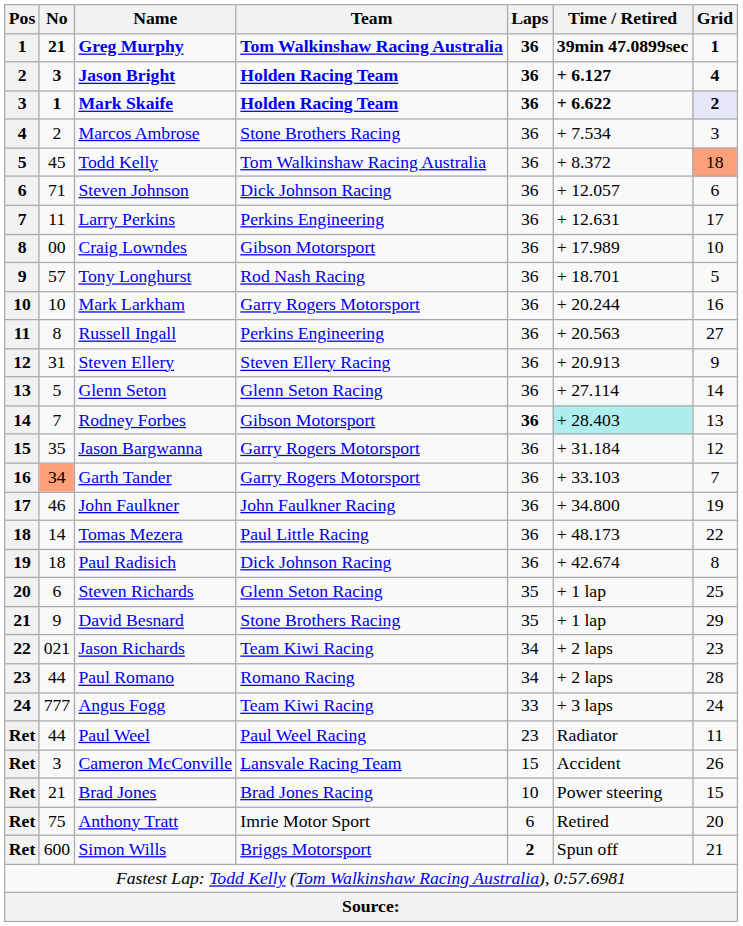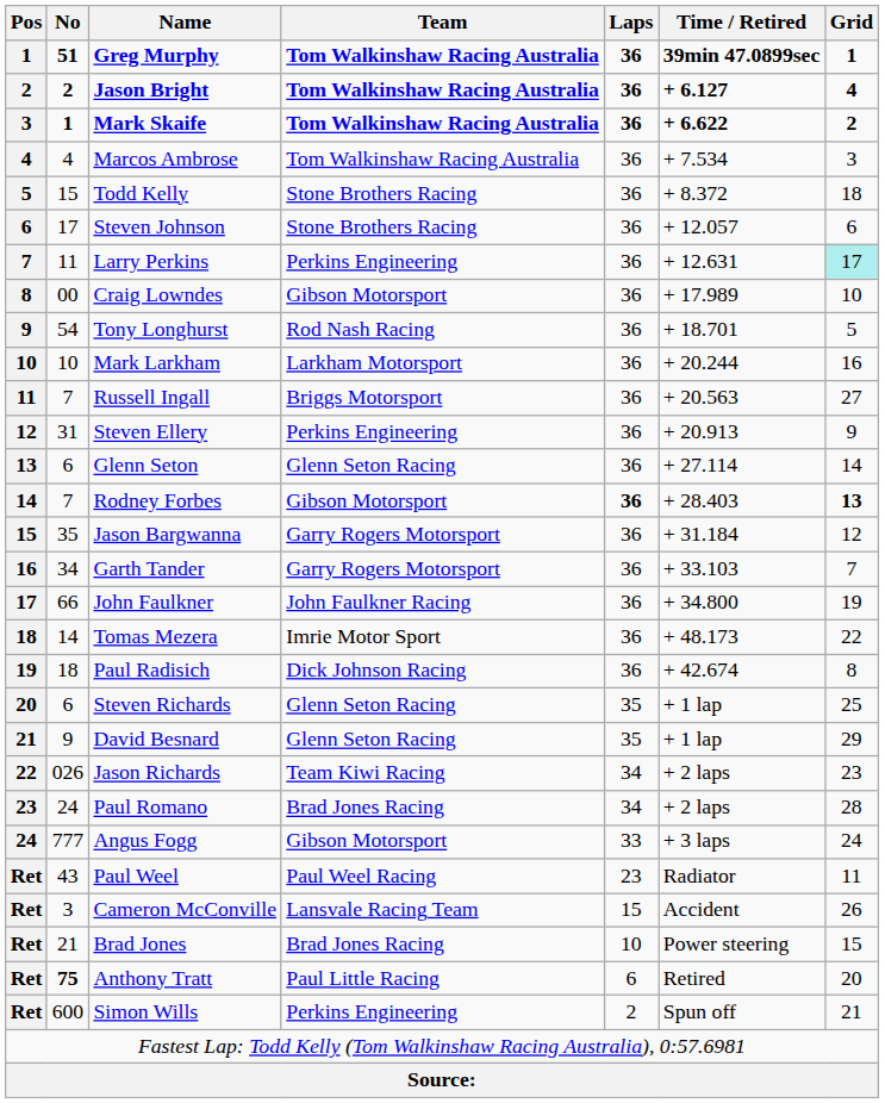Greg Murphy | No: 21 -> 51
Jason Bright | No: 3 -> 2
Jason Bright | Team: Holden Racing Team -> Tom Walkinshaw Racing Australia
Mark Skaife | Team: Holden Racing Team -> Tom Walkinshaw Racing Australia
Mark Skaife | Grid: lavender background -> no background
Marcos Ambrose | No: 2 -> 4
Marcos Ambrose | Team: Stone Brothers Racing -> Tom Walkinshaw Racing Australia
Todd Kelly | No: 45 -> 15
Todd Kelly | Team: Tom Walkinshaw Racing Australia -> Stone Brothers Racing
Todd Kelly | Grid: lightsalmon background -> no background
Steven Johnson | No: 71 -> 17
Steven Johnson | Team: Dick Johnson Racing -> Stone Brothers Racing
Larry Perkins | Grid: no background -> paleturquoise background
Tony Longhurst | No: 57 -> 54
Mark Larkham | Team: Garry Rogers Motorsport -> Larkham Motorsport
Russell Ingall | No: 8 -> 7
Russell Ingall | Team: Perkins Engineering -> Briggs Motorsport
Steven Ellery | Team: Steven Ellery Racing -> Perkins Engineering
Glenn Seton | No: 5 -> 6
Rodney Forbes | Time / Retired: paleturquoise background -> no background
Rodney Forbes | Grid: normal -> bold
Garth Tander | No: lightsalmon background -> no background
John Faulkner | No: 46 -> 66
Tomas Mezera | Team: Paul Little Racing -> Imrie Motor Sport
David Besnard | Team: Stone Brothers Racing -> Glenn Seton Racing
Jason Richards | No: 021 -> 026
Paul Romano | No: 44 -> 24
Paul Romano | Team: Romano Racing -> Brad Jones Racing
Angus Fogg | Team: Team Kiwi Racing -> Gibson Motorsport
Paul Weel | No: 44 -> 43
Anthony Tratt | No: normal -> bold
Anthony Tratt | Team: Imrie Motor Sport -> Paul Little Racing
Simon Wills | Team: Briggs Motorsport -> Perkins Engineering
Simon Wills | Laps: bold -> normal
